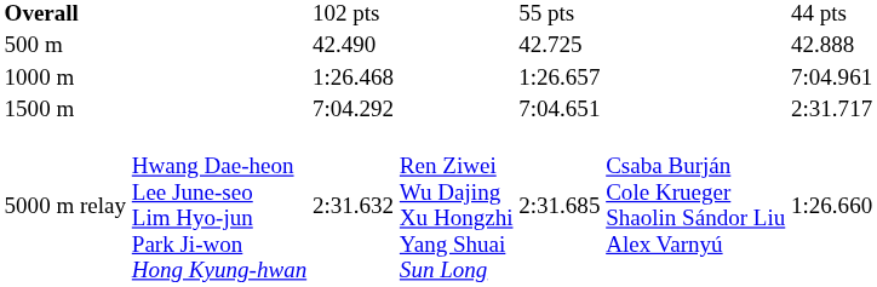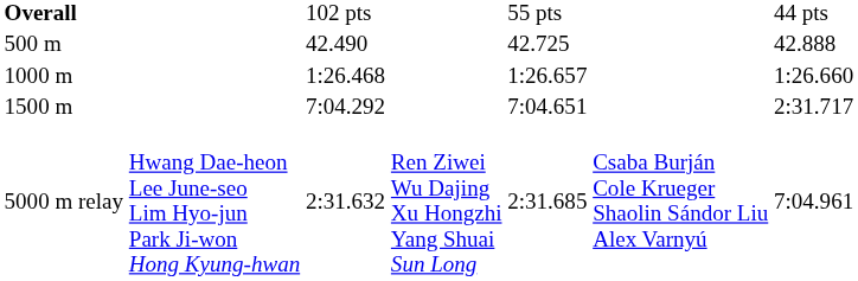1000 m | column 7: 7:04.961 -> 1:26.660
5000 m relay | column 7: 1:26.660 -> 7:04.961
